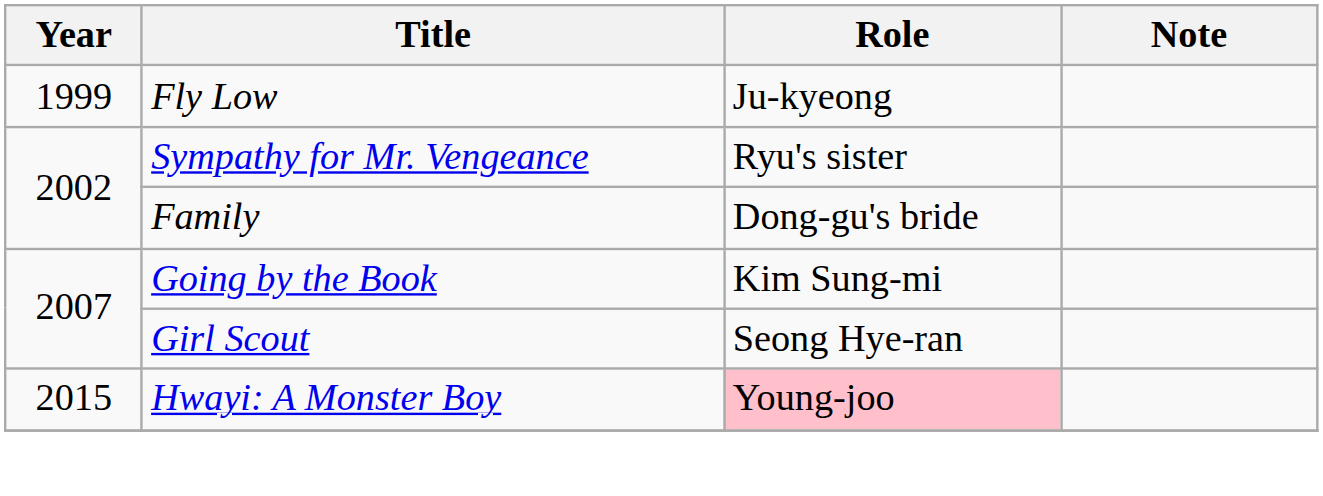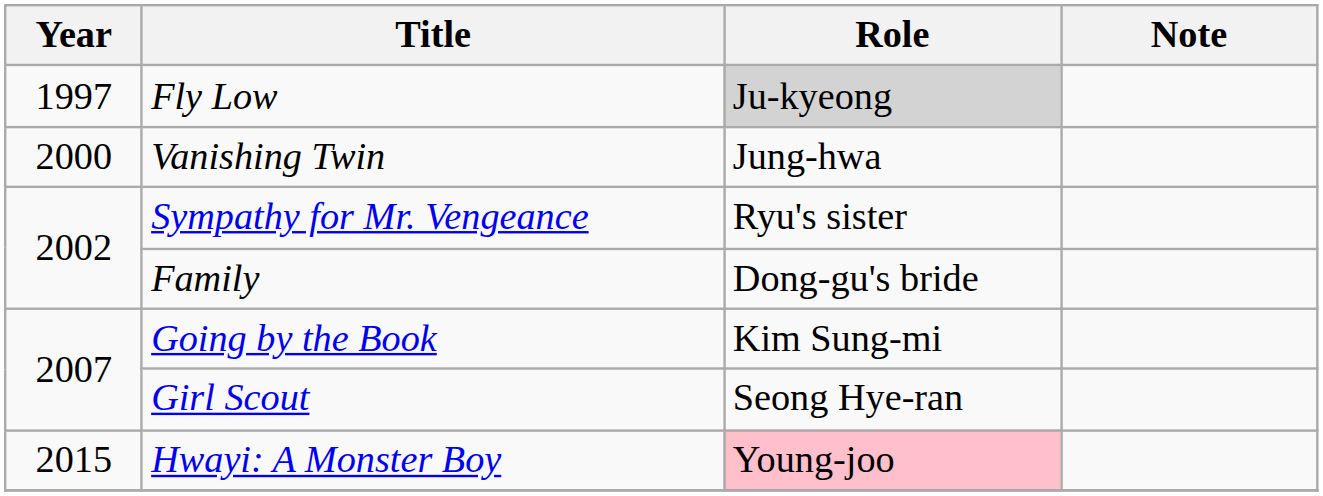Fly Low | Year: 1999 -> 1997
Fly Low | Role: no background -> lightgrey background
+ row: 2000 | Vanishing Twin | Jung-hwa
